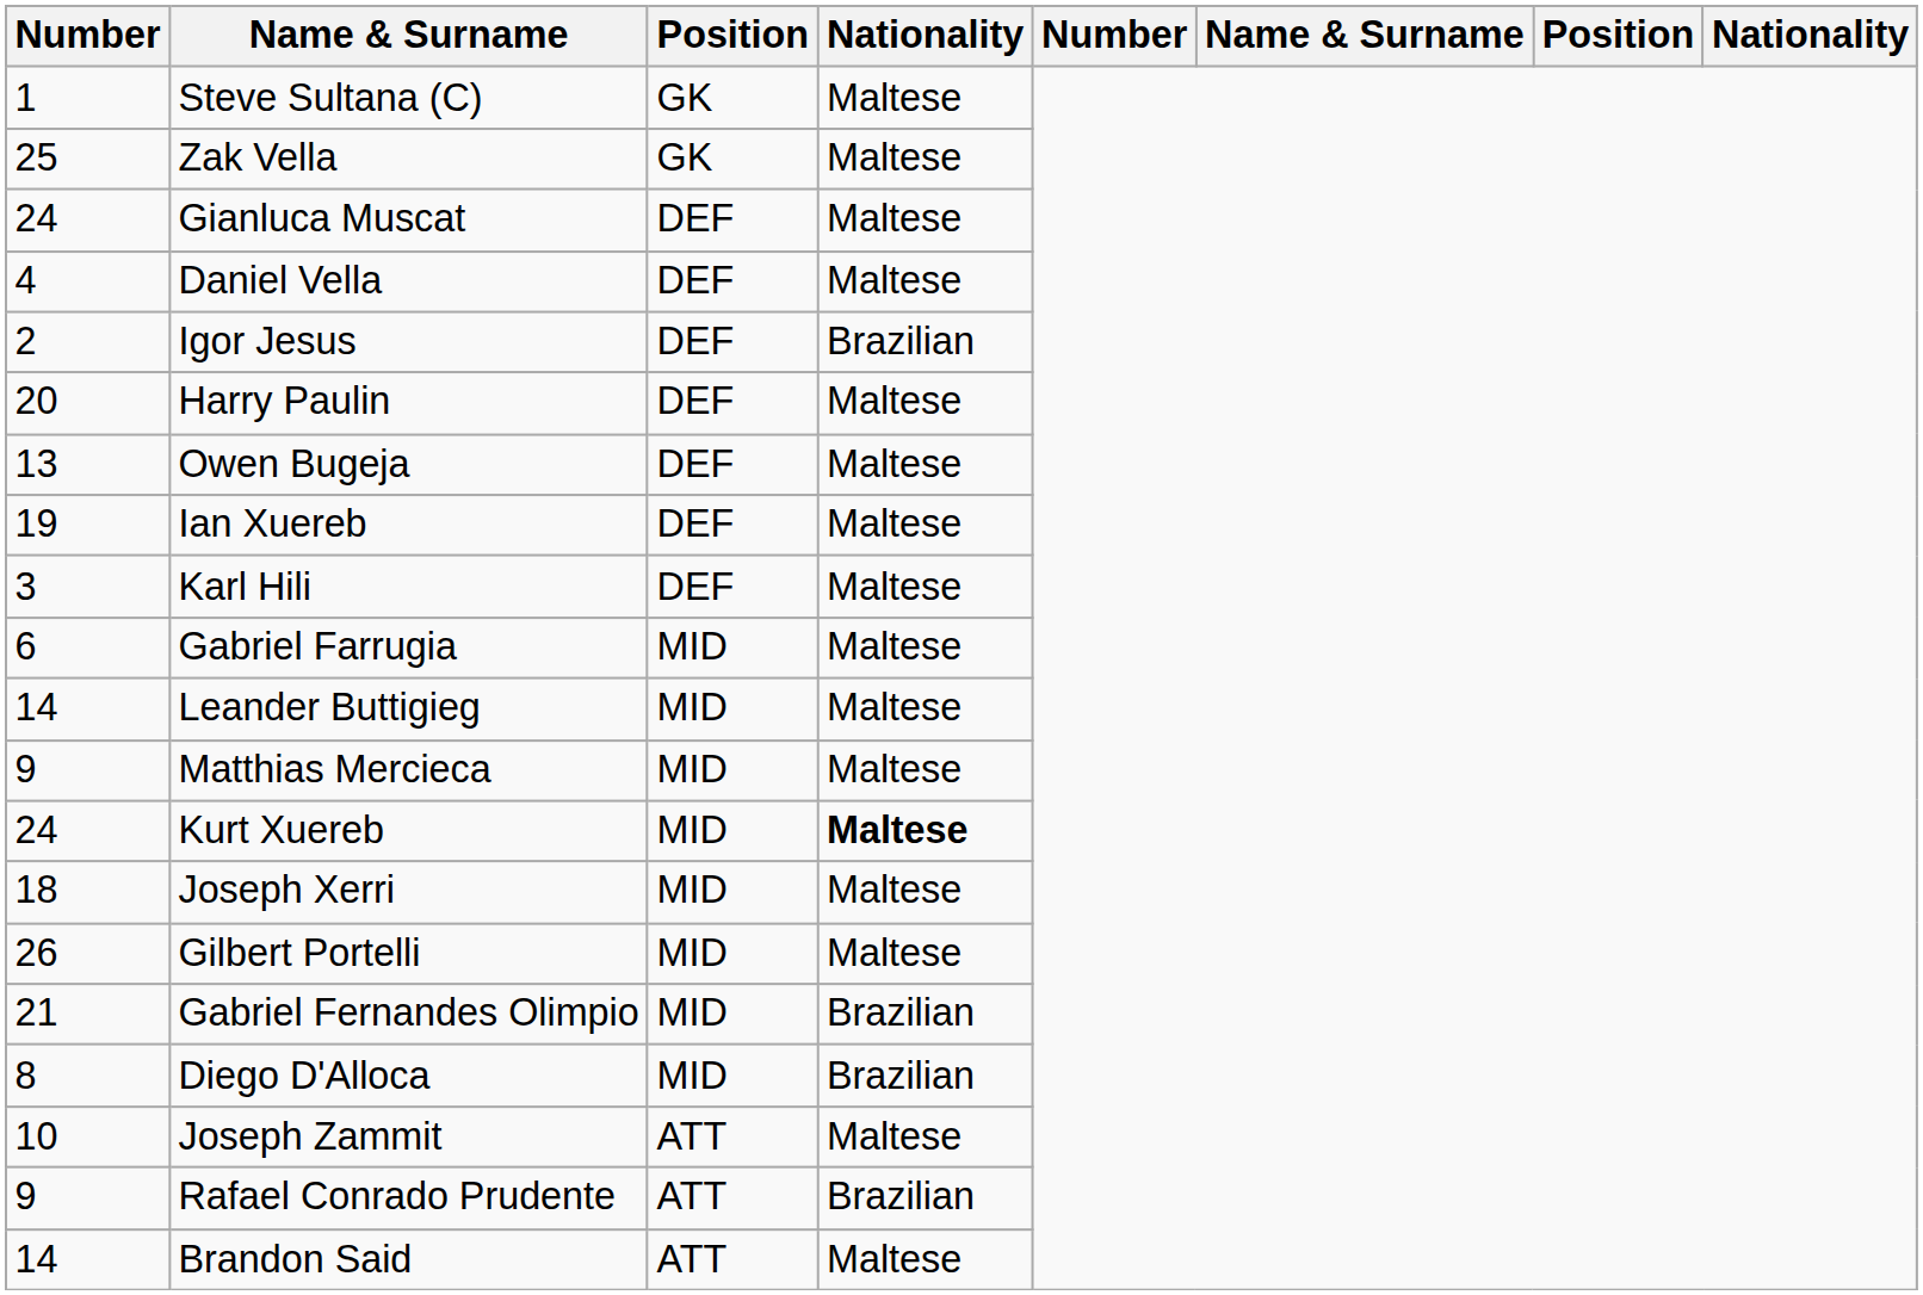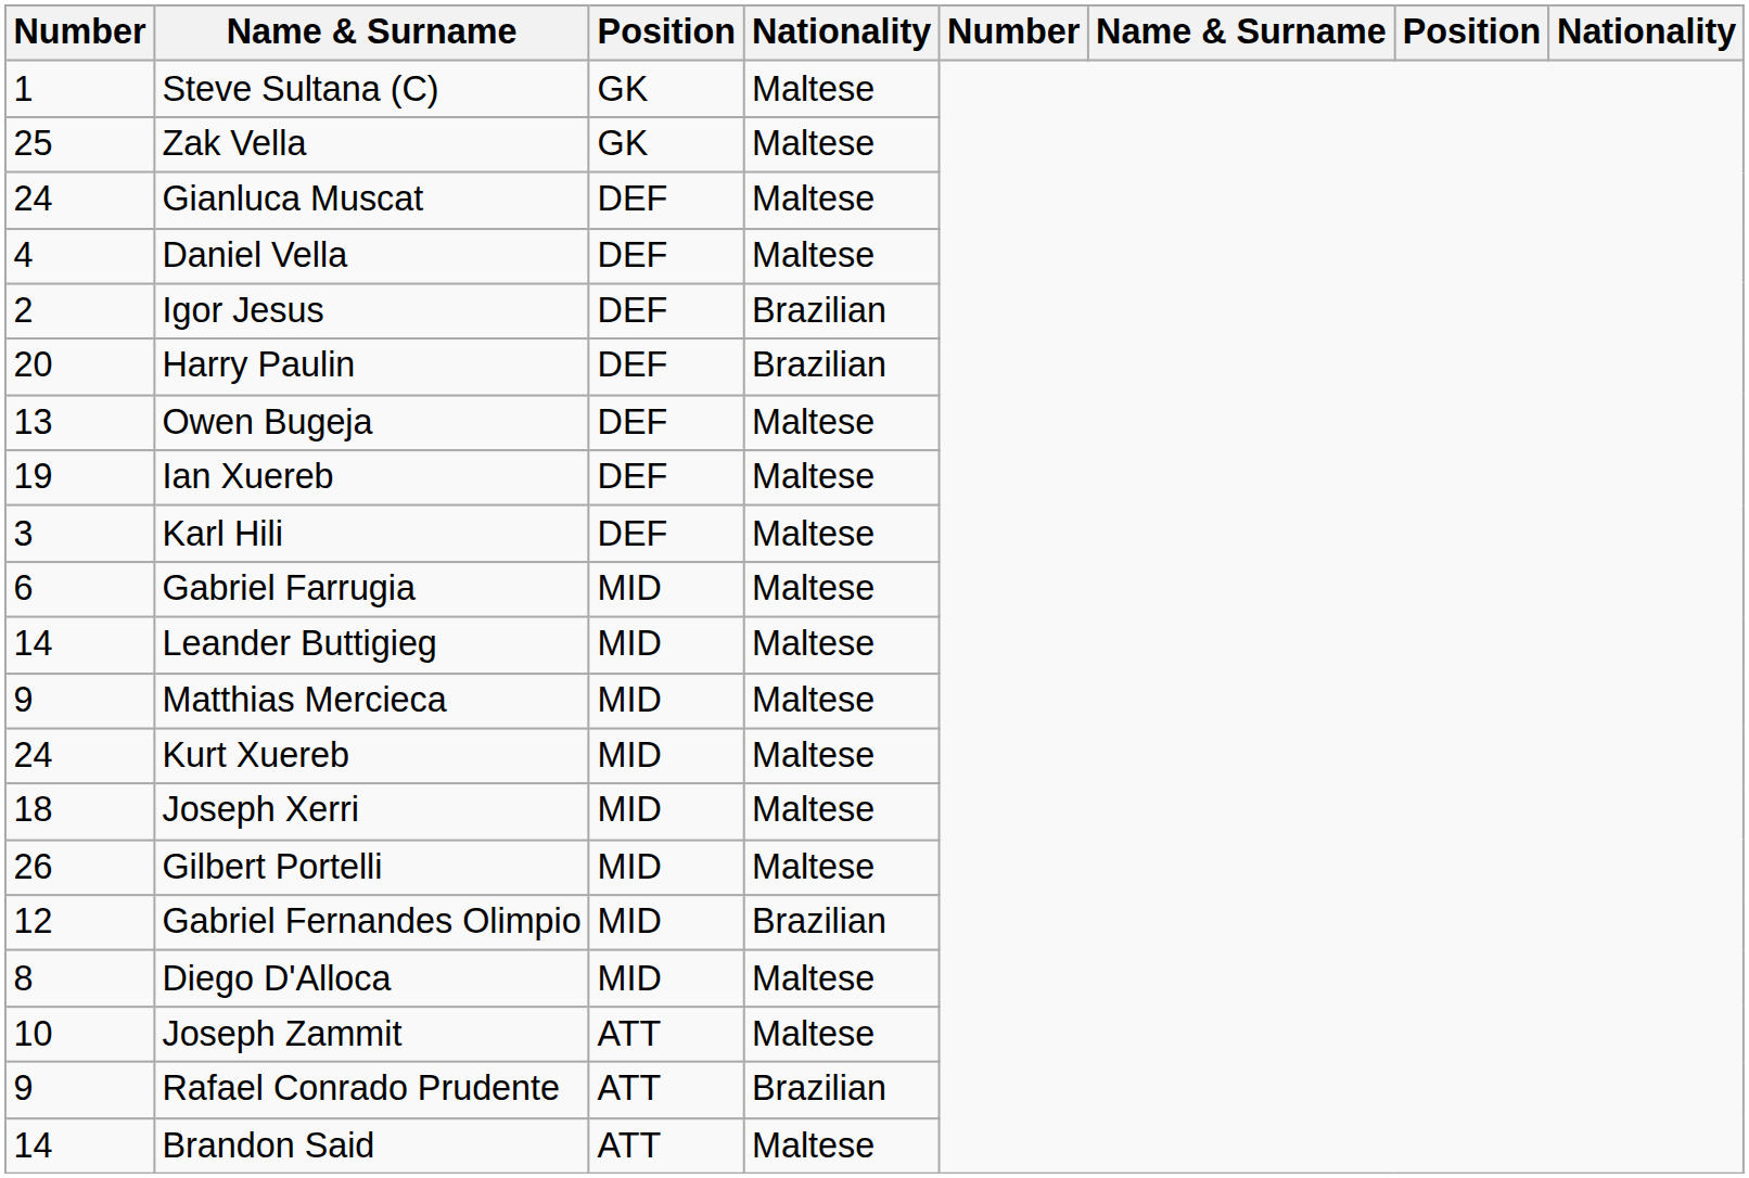Harry Paulin | column 4: Maltese -> Brazilian
Kurt Xuereb | column 4: bold -> normal
Gabriel Fernandes Olimpio | column 1: 21 -> 12
Diego D'Alloca | column 4: Brazilian -> Maltese
